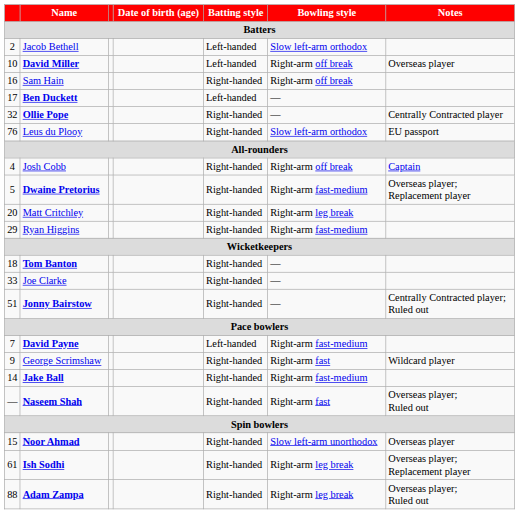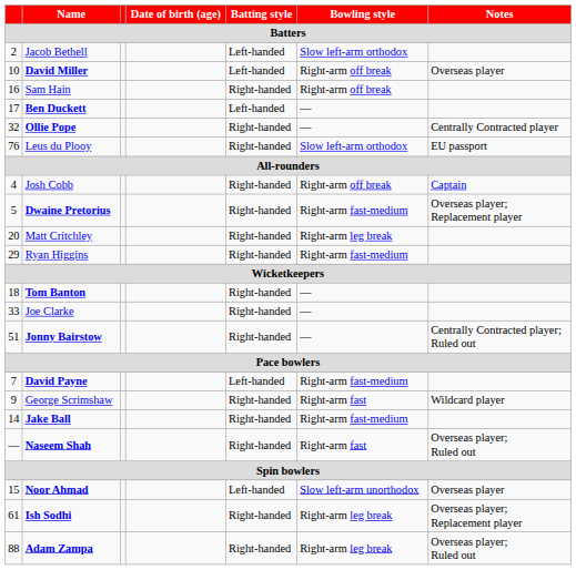Noor Ahmad | Batting style: Right-handed -> Left-handed
